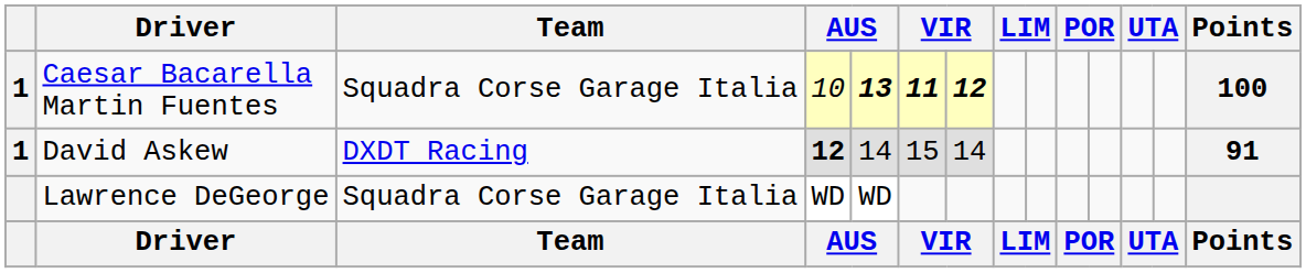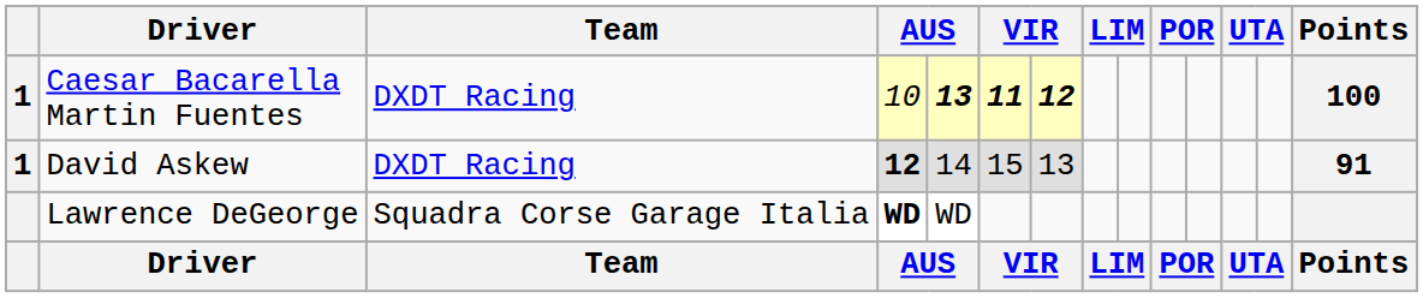Caesar Bacarella Martin Fuentes | Team: Squadra Corse Garage Italia -> DXDT Racing
David Askew | column 7: 14 -> 13
Lawrence DeGeorge | column 4: normal -> bold
